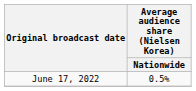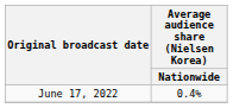June 17, 2022 | Average audience share (Nielsen Korea) / Nationwide: 0.5% -> 0.4%
